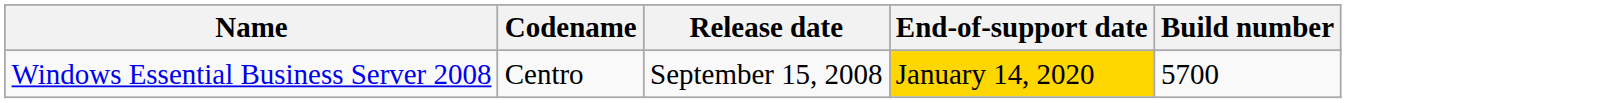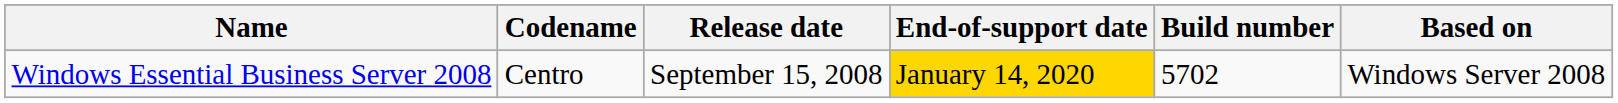+ column: Based on | Windows Server 2008
Windows Essential Business Server 2008 | Build number: 5700 -> 5702
